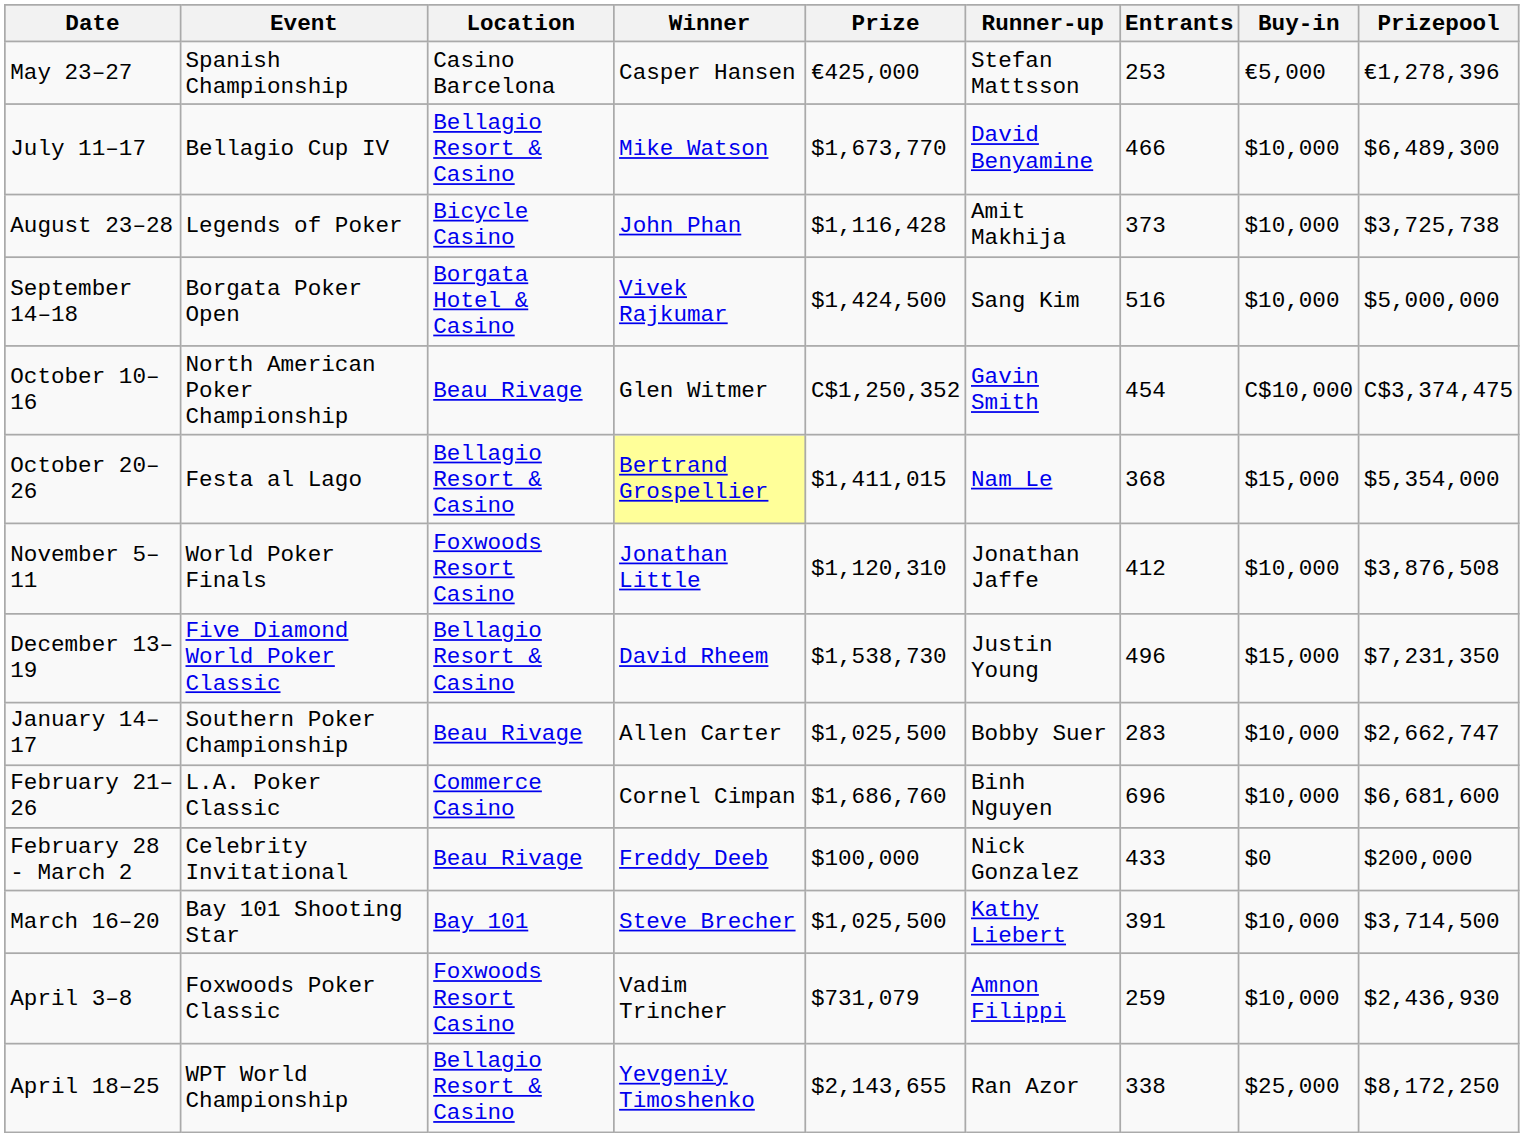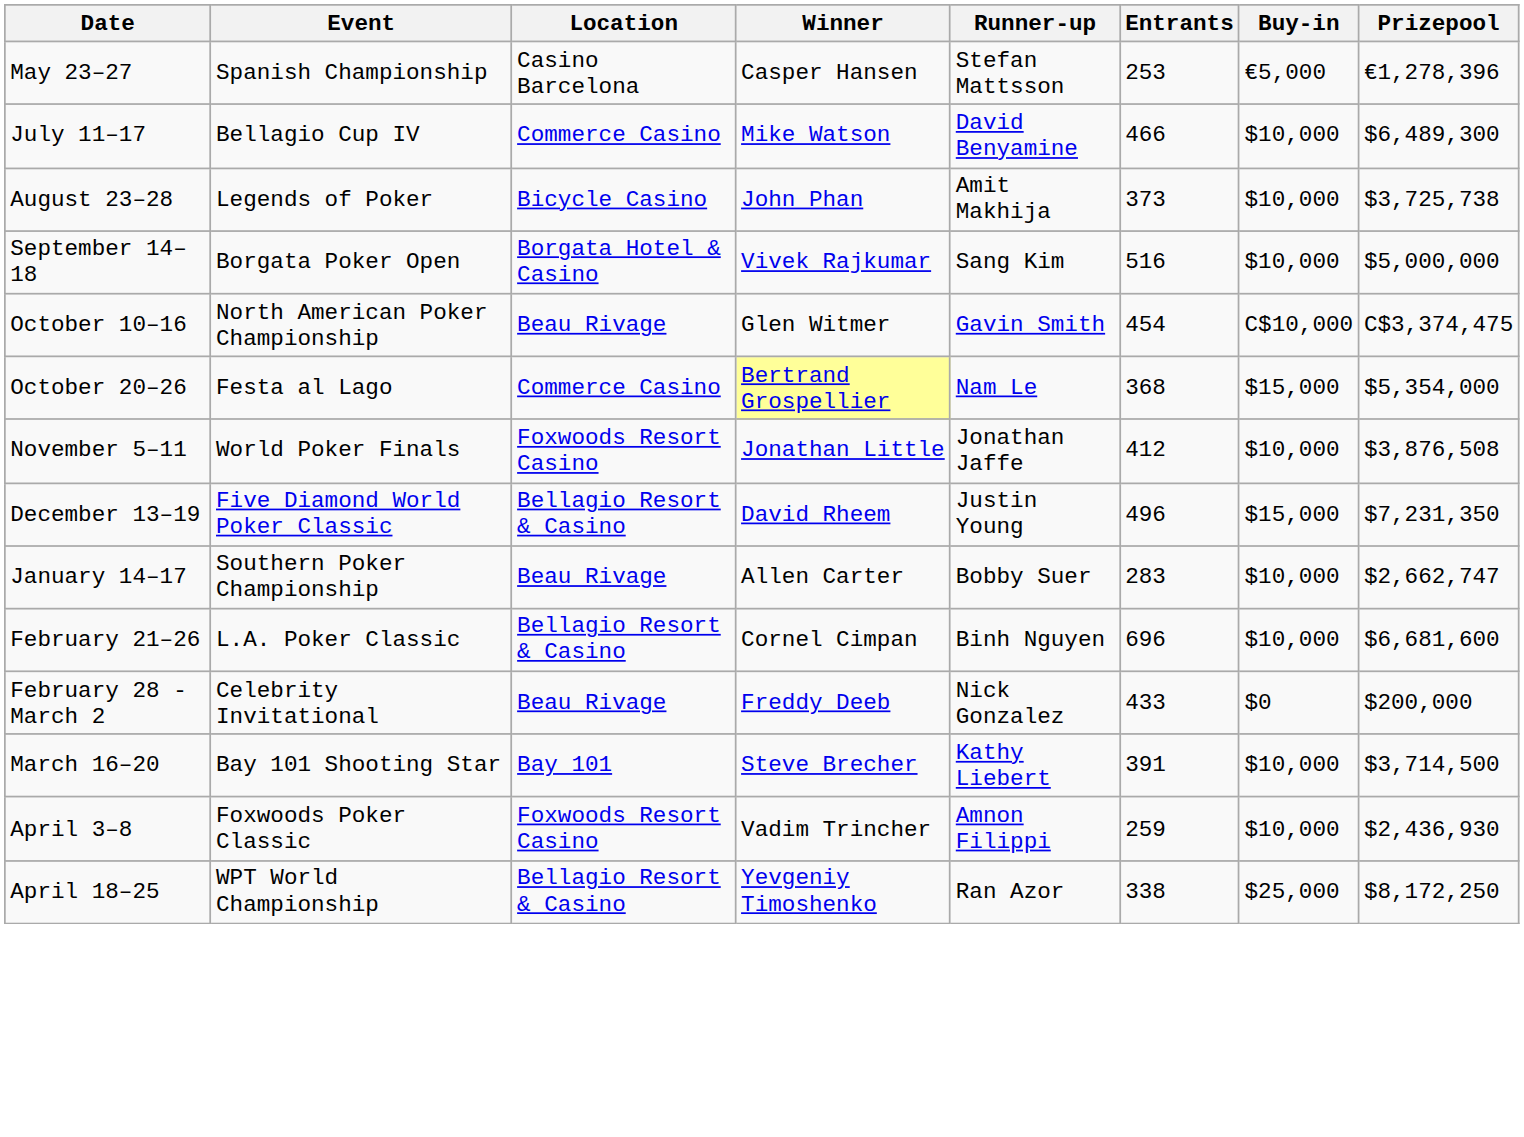- column: Prize | €425,000 | $1,673,770 | $1,116,428 | $1,424,500 | C$1,250,352 | $1,411,015 | $1,120,310 | $1,538,730 | $1,025,500 | $1,686,760 | $100,000 | $1,025,500 | $731,079 | $2,143,655
July 11–17 | Location: Bellagio Resort & Casino -> Commerce Casino
October 20–26 | Location: Bellagio Resort & Casino -> Commerce Casino
February 21–26 | Location: Commerce Casino -> Bellagio Resort & Casino
